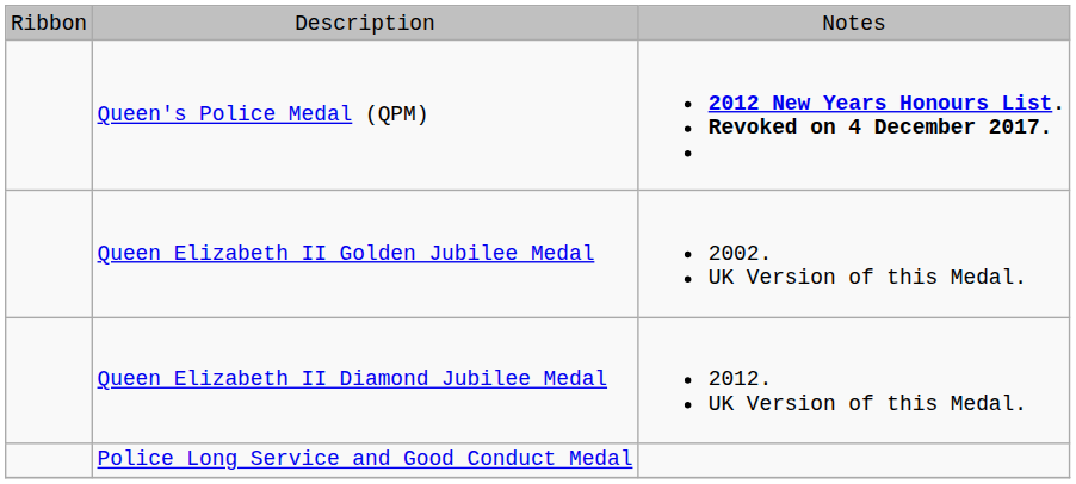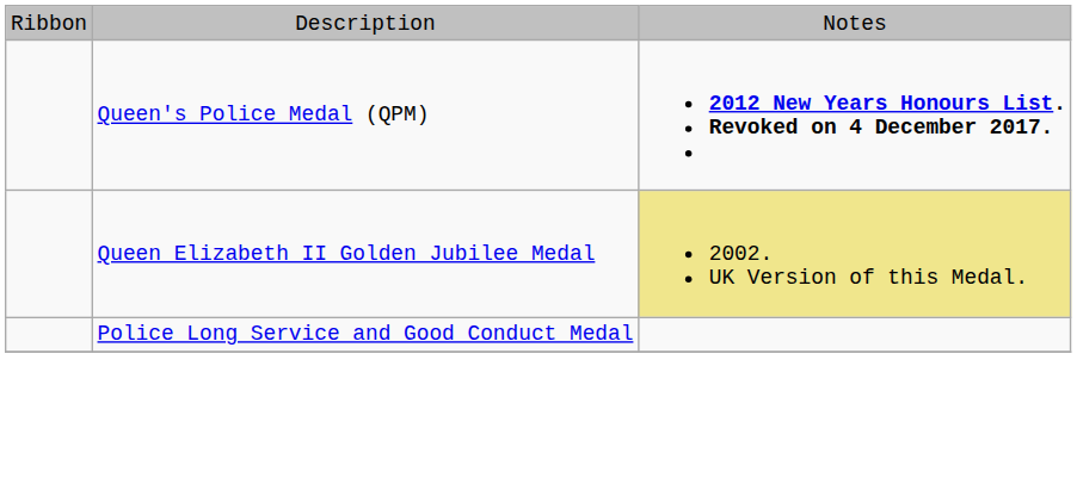Queen Elizabeth II Golden Jubilee Medal | column 3: no background -> khaki background
- row: Queen Elizabeth II Diamond Jubilee Medal | 2012. UK Version of this Medal.
